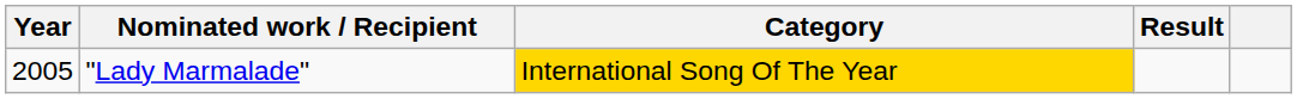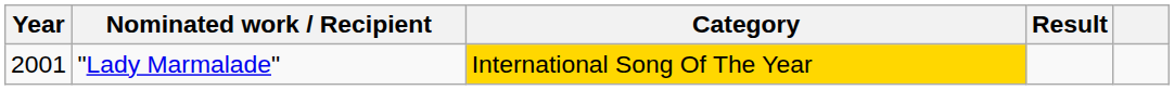"Lady Marmalade" | Year: 2005 -> 2001
